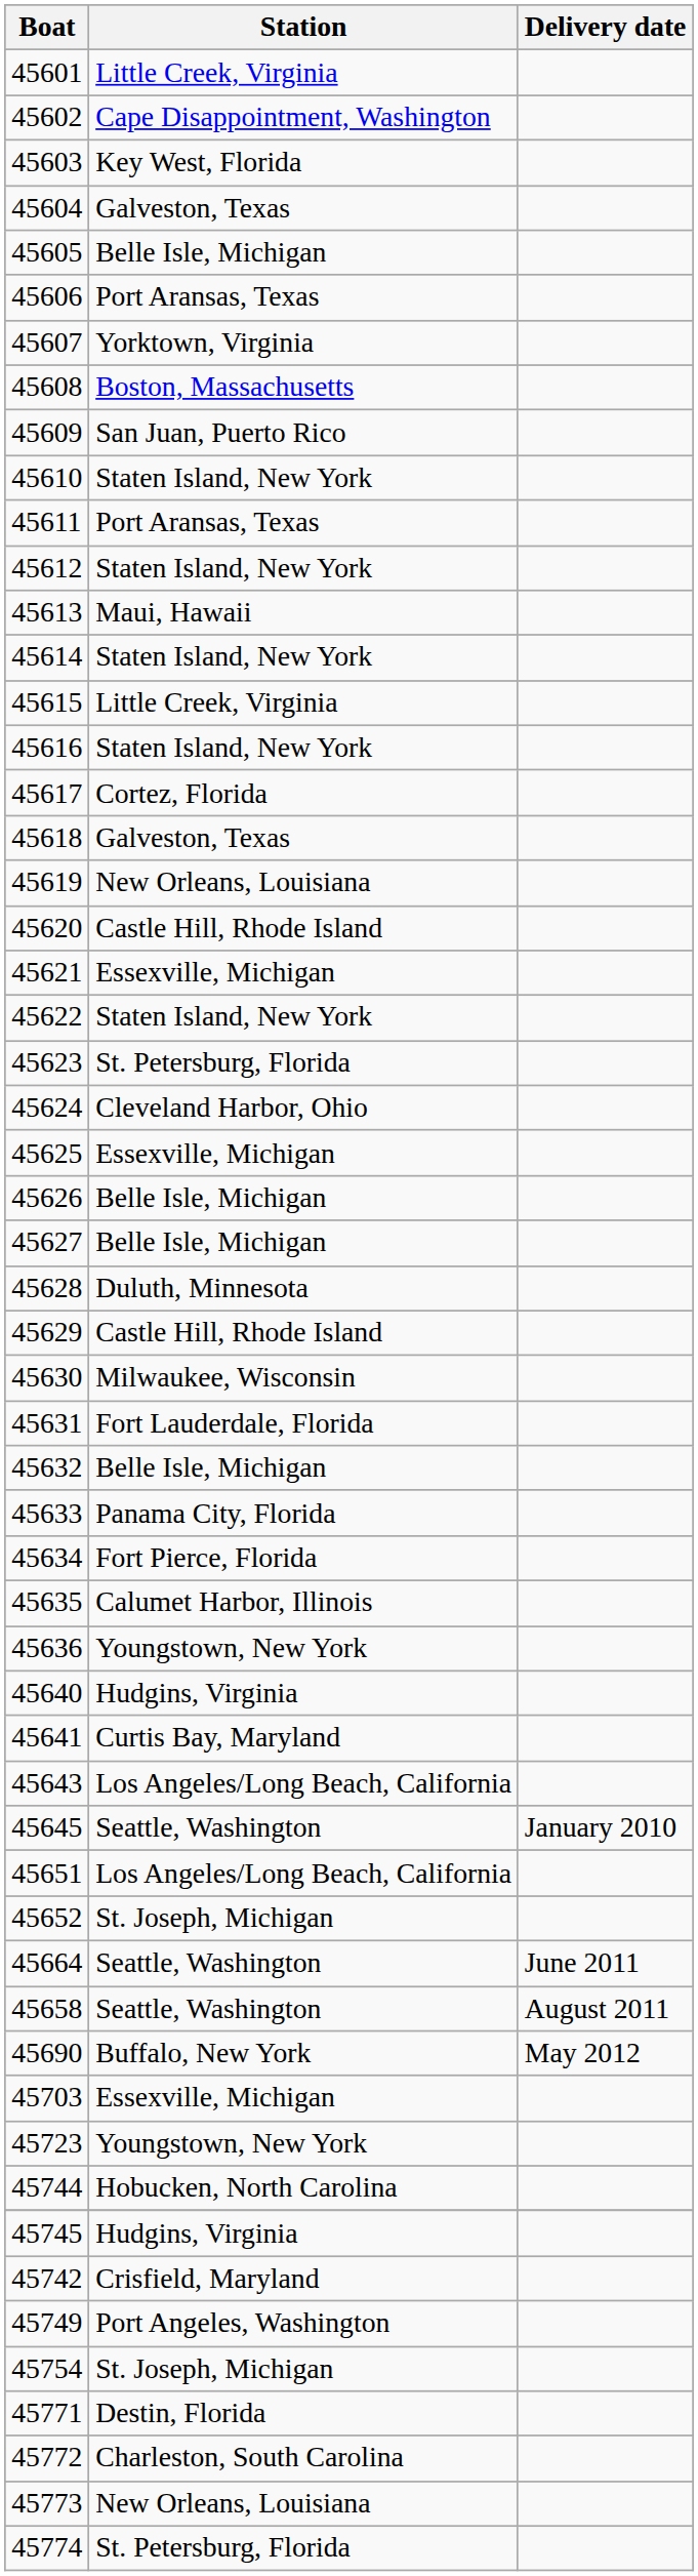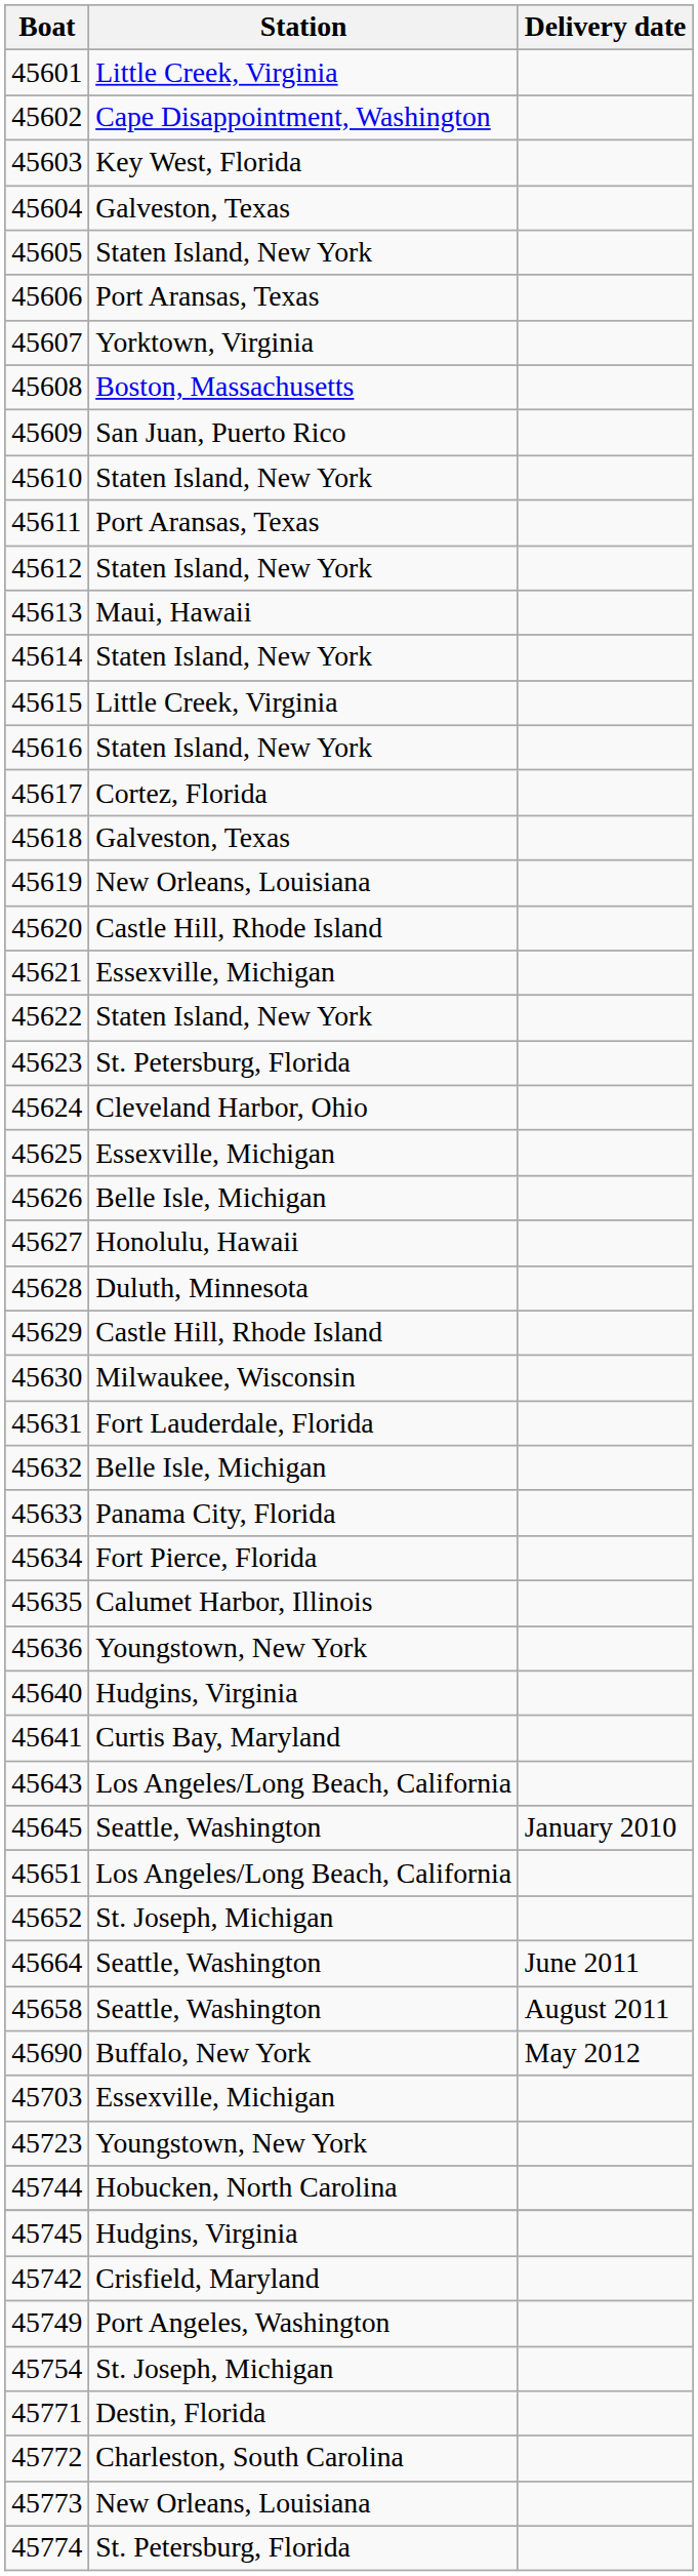45605 | Station: Belle Isle, Michigan -> Staten Island, New York
45627 | Station: Belle Isle, Michigan -> Honolulu, Hawaii
